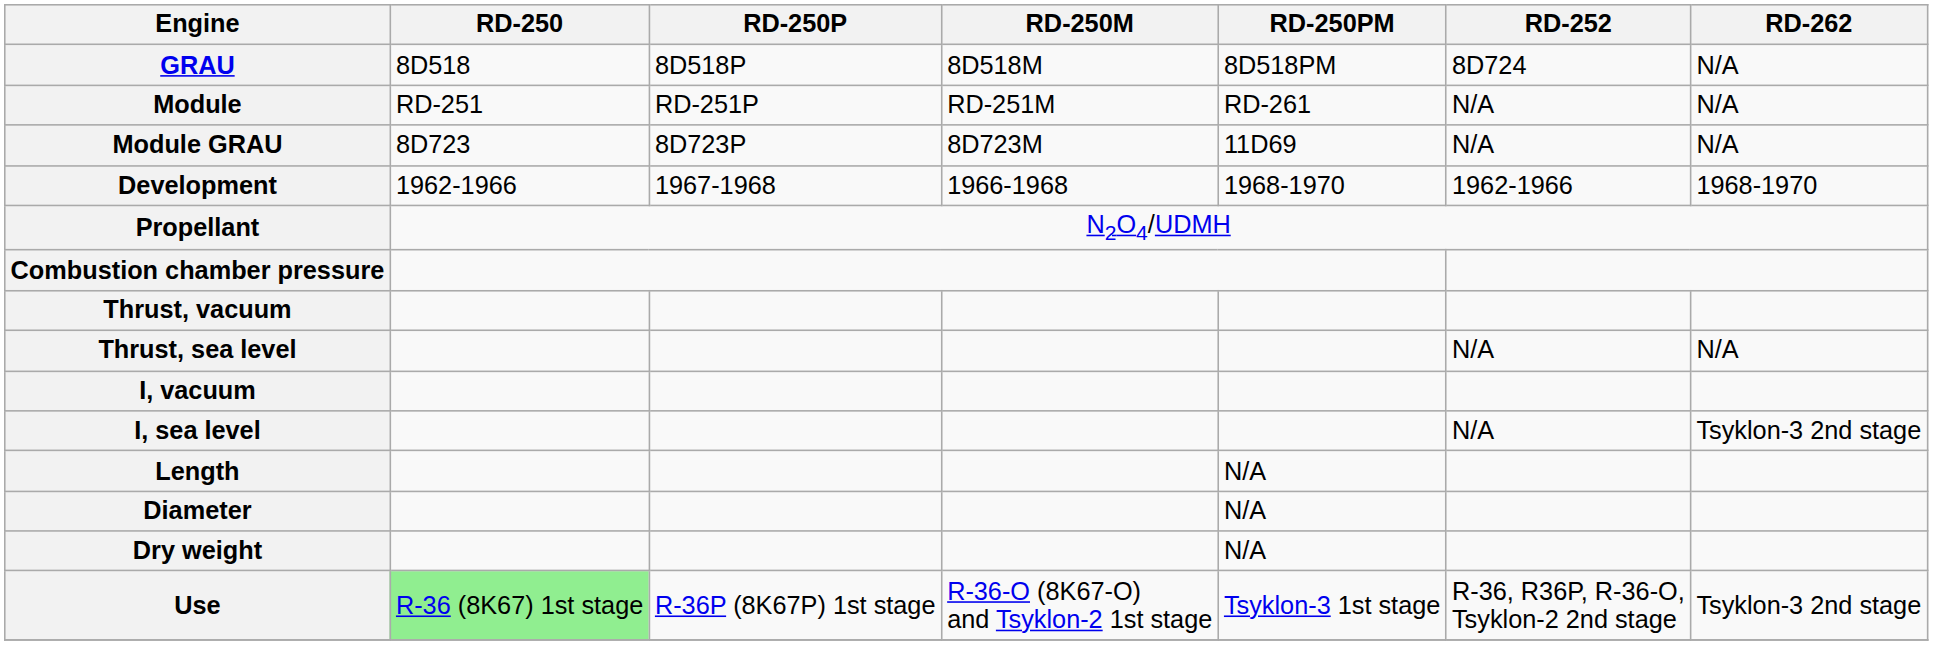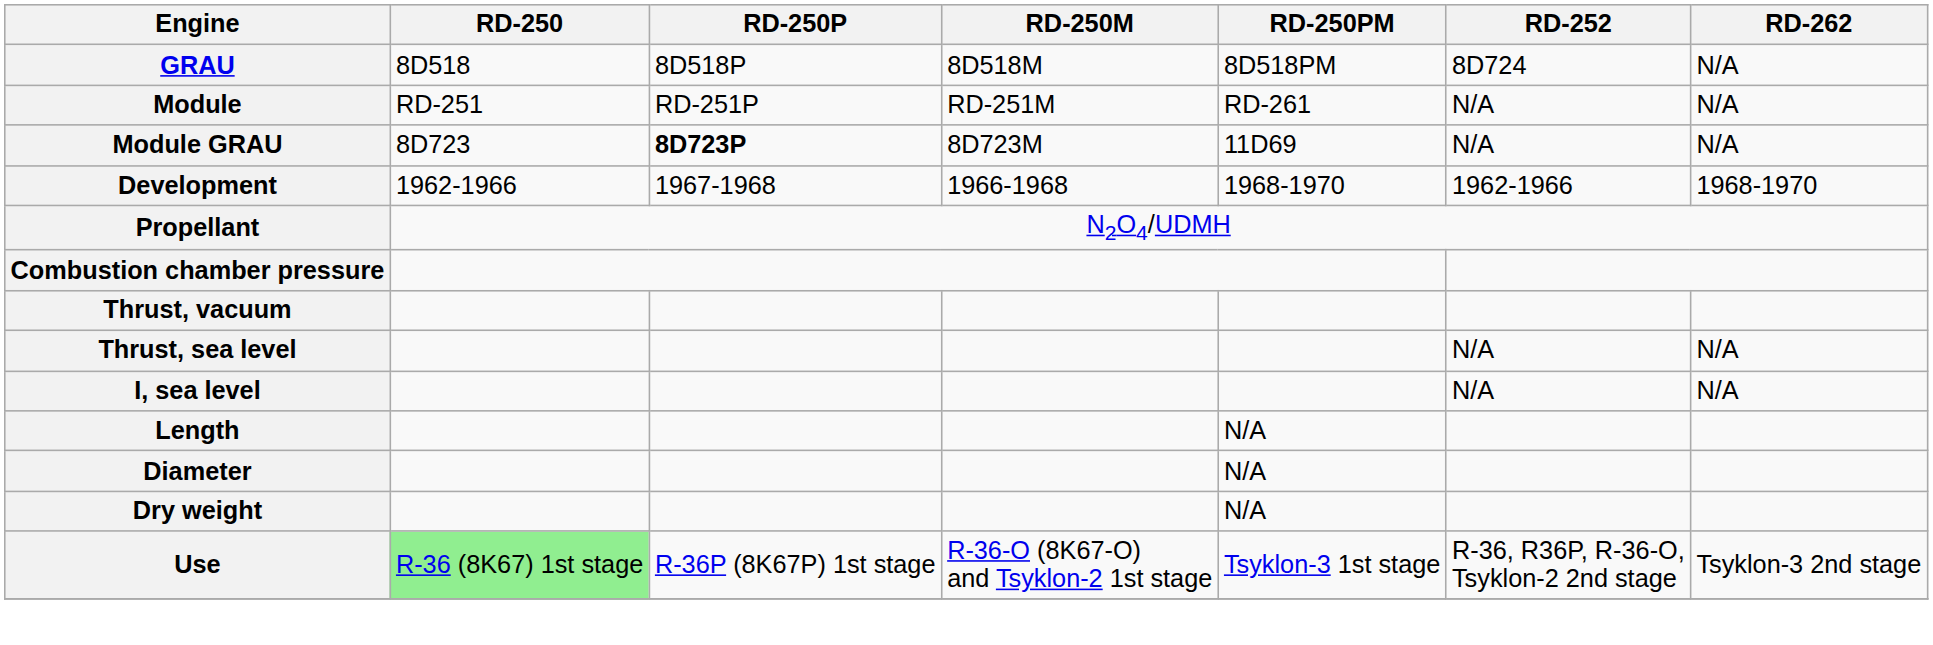Module GRAU | RD-250P: normal -> bold
- row: I, vacuum
I, sea level | RD-262: Tsyklon-3 2nd stage -> N/A
